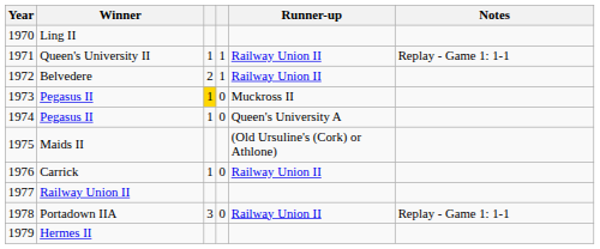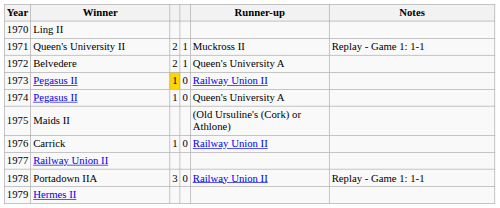Queen's University II | column 3: 1 -> 2
Queen's University II | Runner-up: Railway Union II -> Muckross II
Belvedere | Runner-up: Railway Union II -> Queen's University A
1973 / Pegasus II | Runner-up: Muckross II -> Railway Union II
